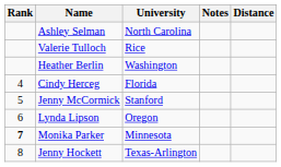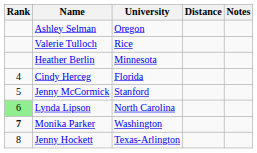columns swapped: Distance <-> Notes
Ashley Selman | University: North Carolina -> Oregon
Heather Berlin | University: Washington -> Minnesota
Lynda Lipson | Rank: no background -> lightgreen background
Lynda Lipson | University: Oregon -> North Carolina
Monika Parker | University: Minnesota -> Washington
